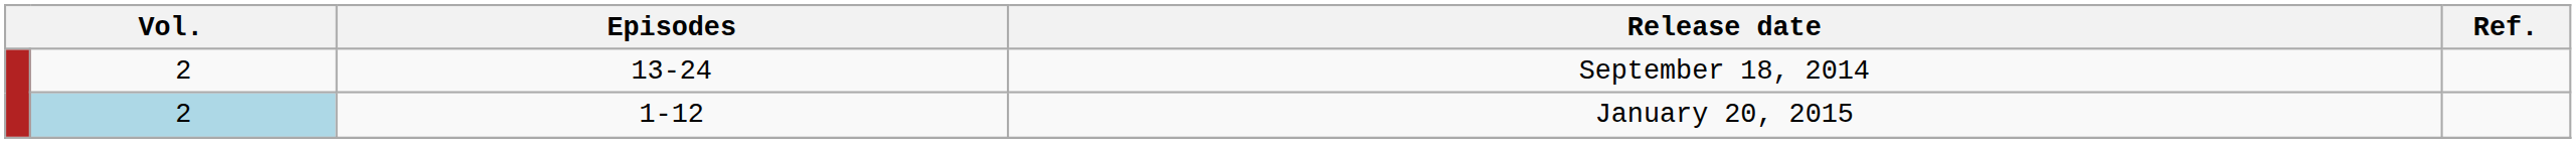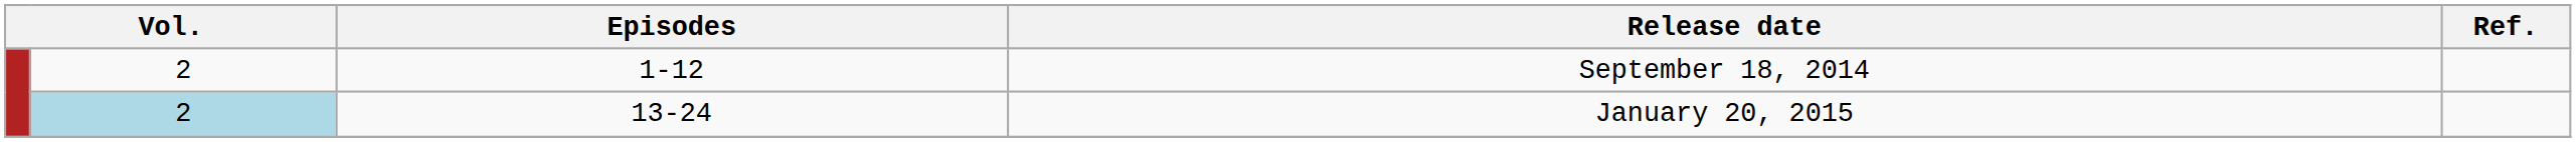September 18, 2014 | Episodes: 13-24 -> 1-12
January 20, 2015 | Episodes: 1-12 -> 13-24
